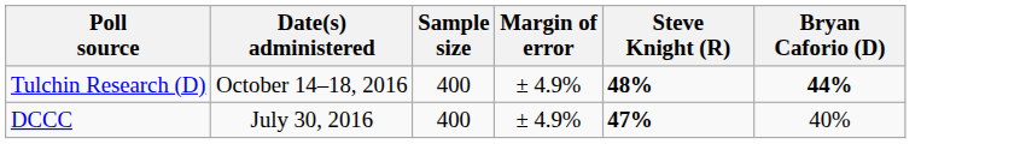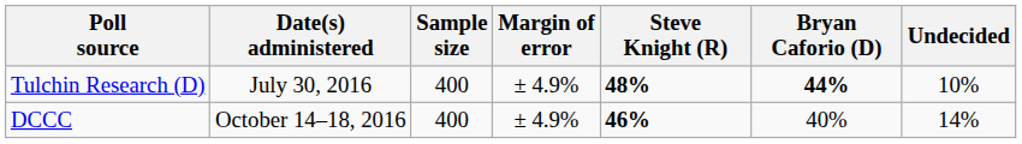+ column: Undecided | 10% | 14%
Tulchin Research (D) | Date(s) administered: October 14–18, 2016 -> July 30, 2016
DCCC | Date(s) administered: July 30, 2016 -> October 14–18, 2016
DCCC | Steve Knight (R): 47% -> 46%
